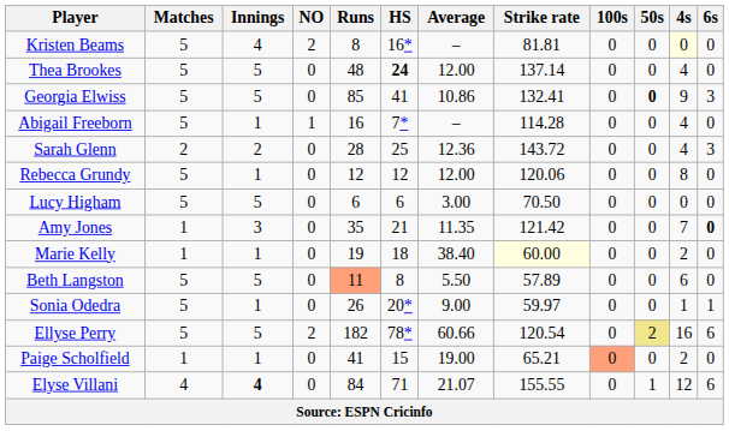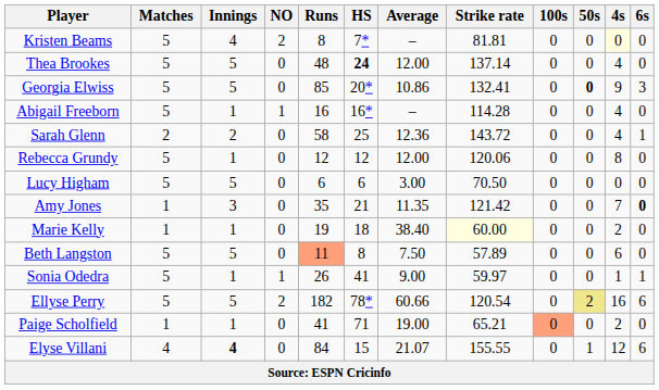Kristen Beams | HS: 16* -> 7*
Georgia Elwiss | HS: 41 -> 20*
Abigail Freeborn | HS: 7* -> 16*
Sarah Glenn | Runs: 28 -> 58
Sarah Glenn | 6s: 3 -> 1
Beth Langston | Average: 5.50 -> 7.50
Sonia Odedra | NO: 0 -> 1
Sonia Odedra | HS: 20* -> 41
Paige Scholfield | HS: 15 -> 71
Elyse Villani | HS: 71 -> 15
